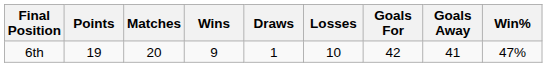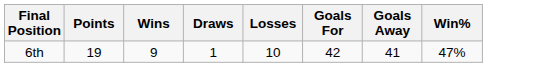- column: Matches | 20
